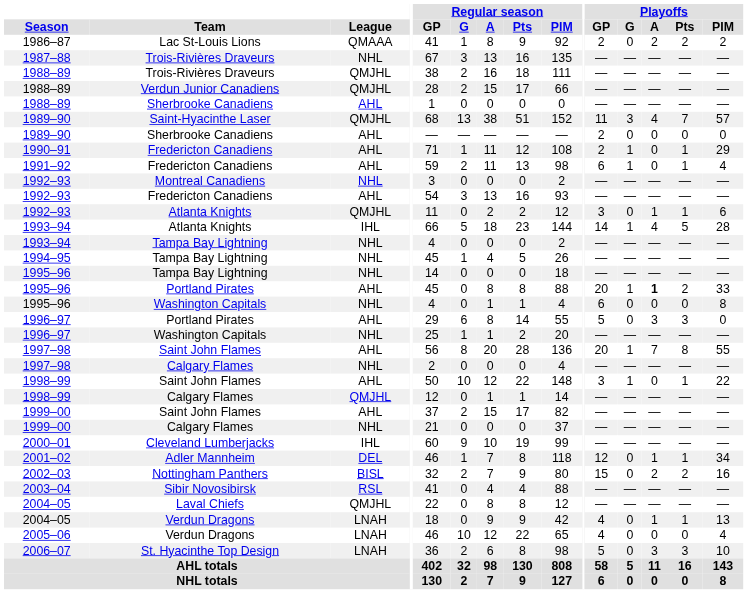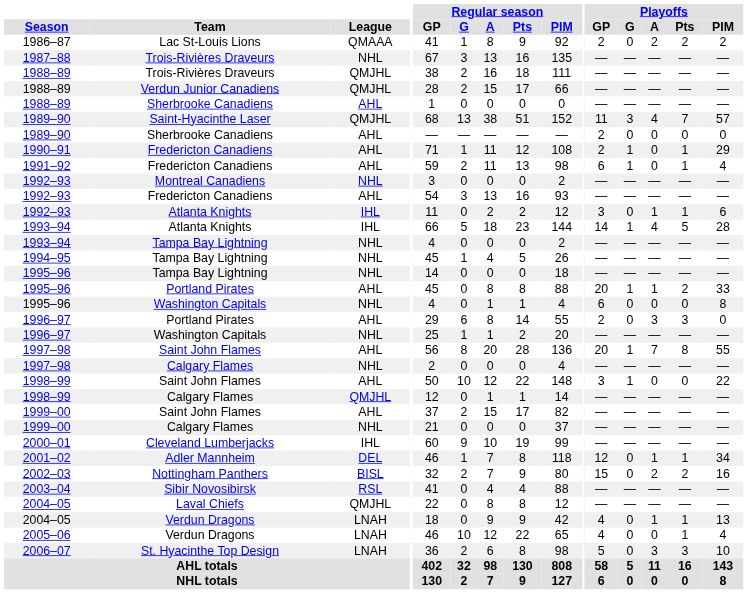1992–93 / Atlanta Knights | League: QMJHL -> IHL
1995–96 / Portland Pirates | Playoffs / A: bold -> normal
1996–97 / Portland Pirates | Playoffs / GP: 5 -> 2
1998–99 / Saint John Flames | Playoffs / Pts: 1 -> 0
2005–06 | Playoffs / Pts: 0 -> 1
